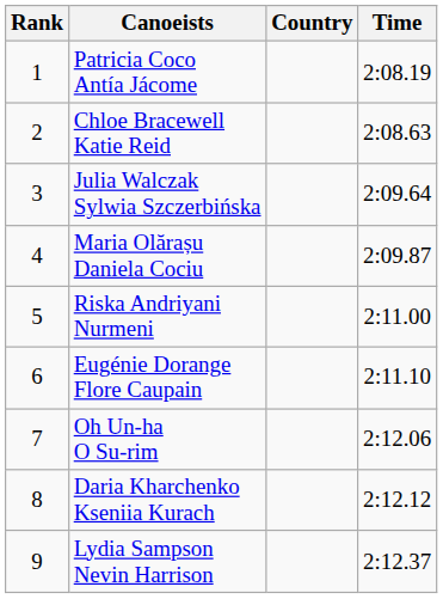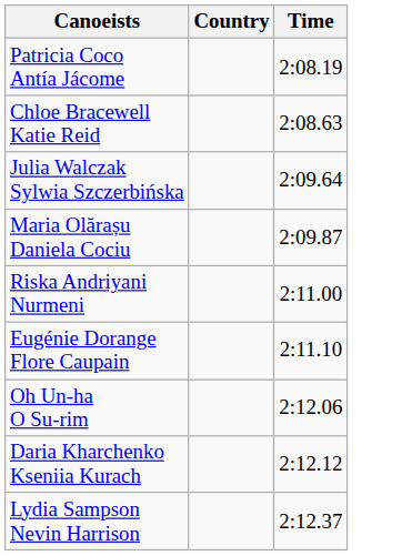- column: Rank | 1 | 2 | 3 | 4 | 5 | 6 | 7 | 8 | 9
